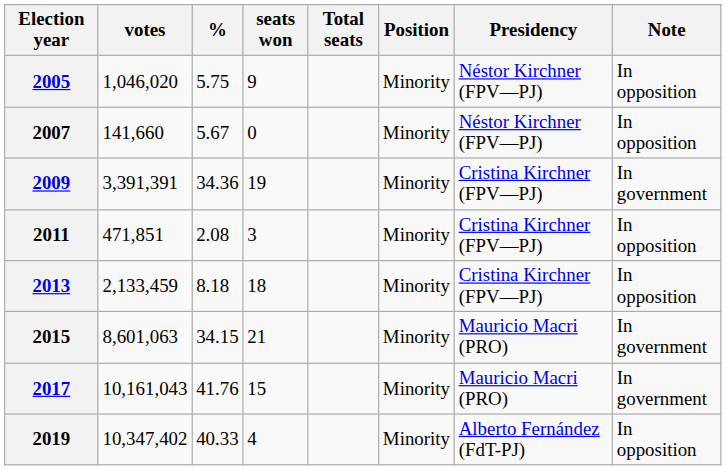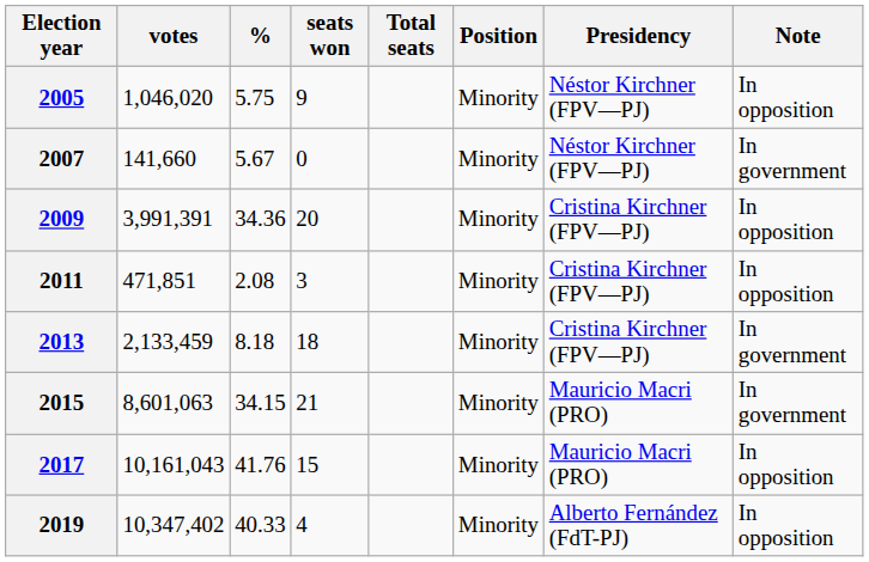2007 | Note: In opposition -> In government
2009 | votes: 3,391,391 -> 3,991,391
2009 | seats won: 19 -> 20
2009 | Note: In government -> In opposition
2013 | Note: In opposition -> In government
2017 | Note: In government -> In opposition
